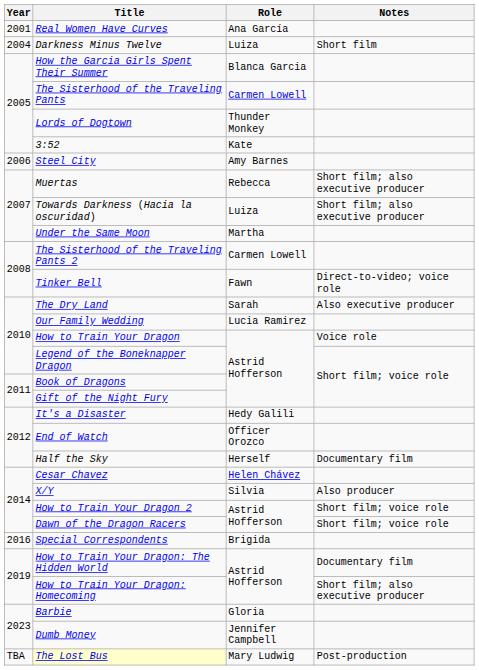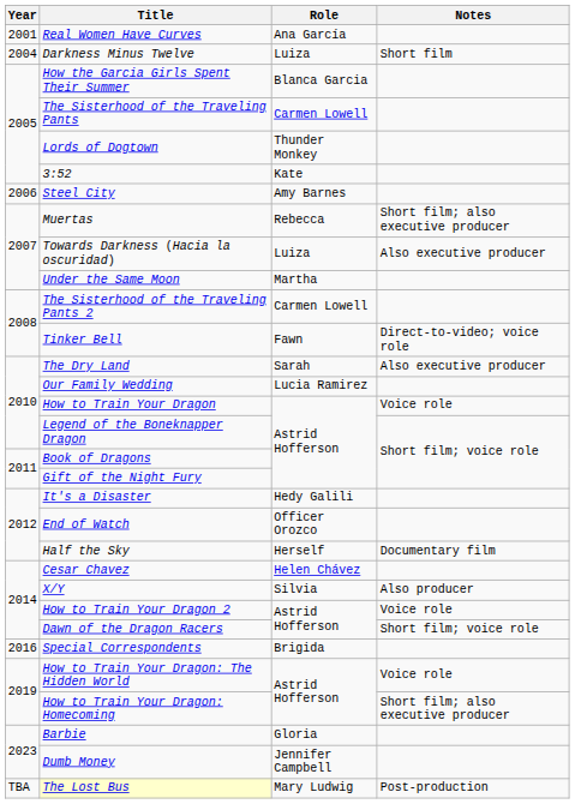Towards Darkness (Hacia la oscuridad) | Notes: Short film; also executive producer -> Also executive producer
How to Train Your Dragon 2 | Notes: Short film; voice role -> Voice role
How to Train Your Dragon: The Hidden World | Notes: Documentary film -> Voice role
